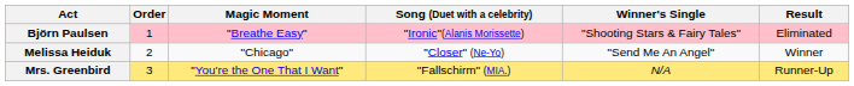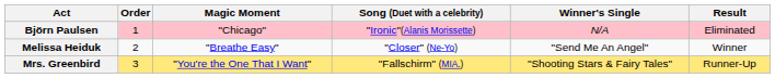Björn Paulsen | Magic Moment: "Breathe Easy" -> "Chicago"
Björn Paulsen | Winner's Single: "Shooting Stars & Fairy Tales" -> N/A
Melissa Heiduk | Magic Moment: "Chicago" -> "Breathe Easy"
Mrs. Greenbird | Winner's Single: N/A -> "Shooting Stars & Fairy Tales"
